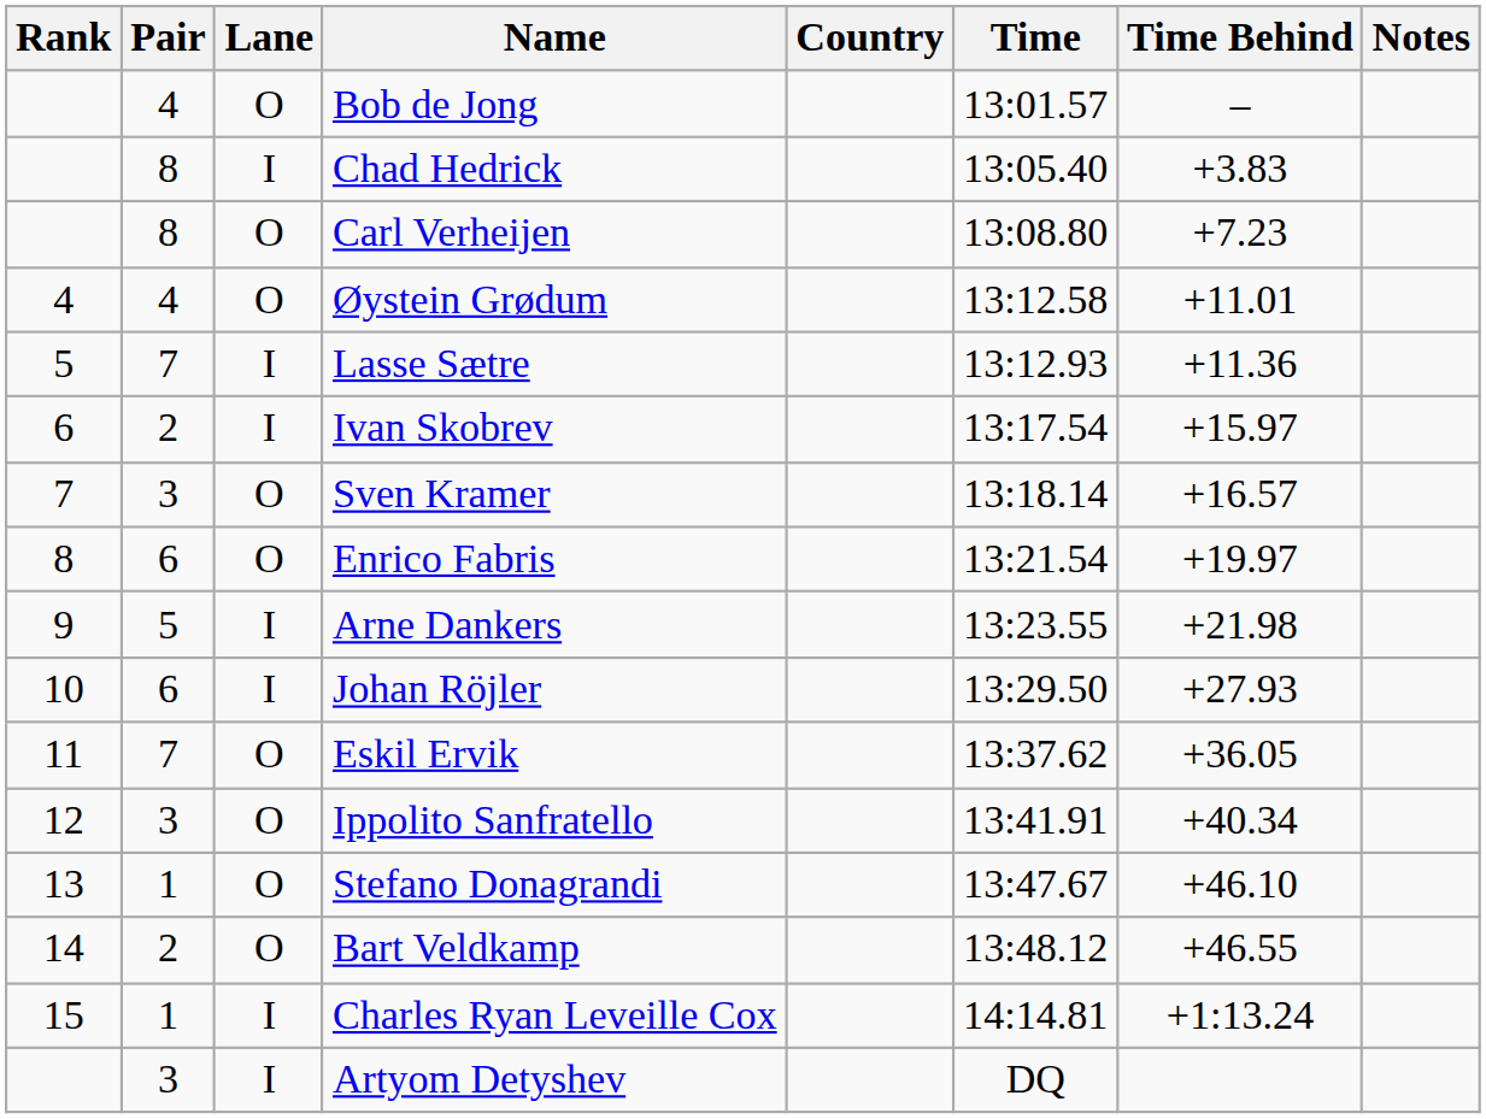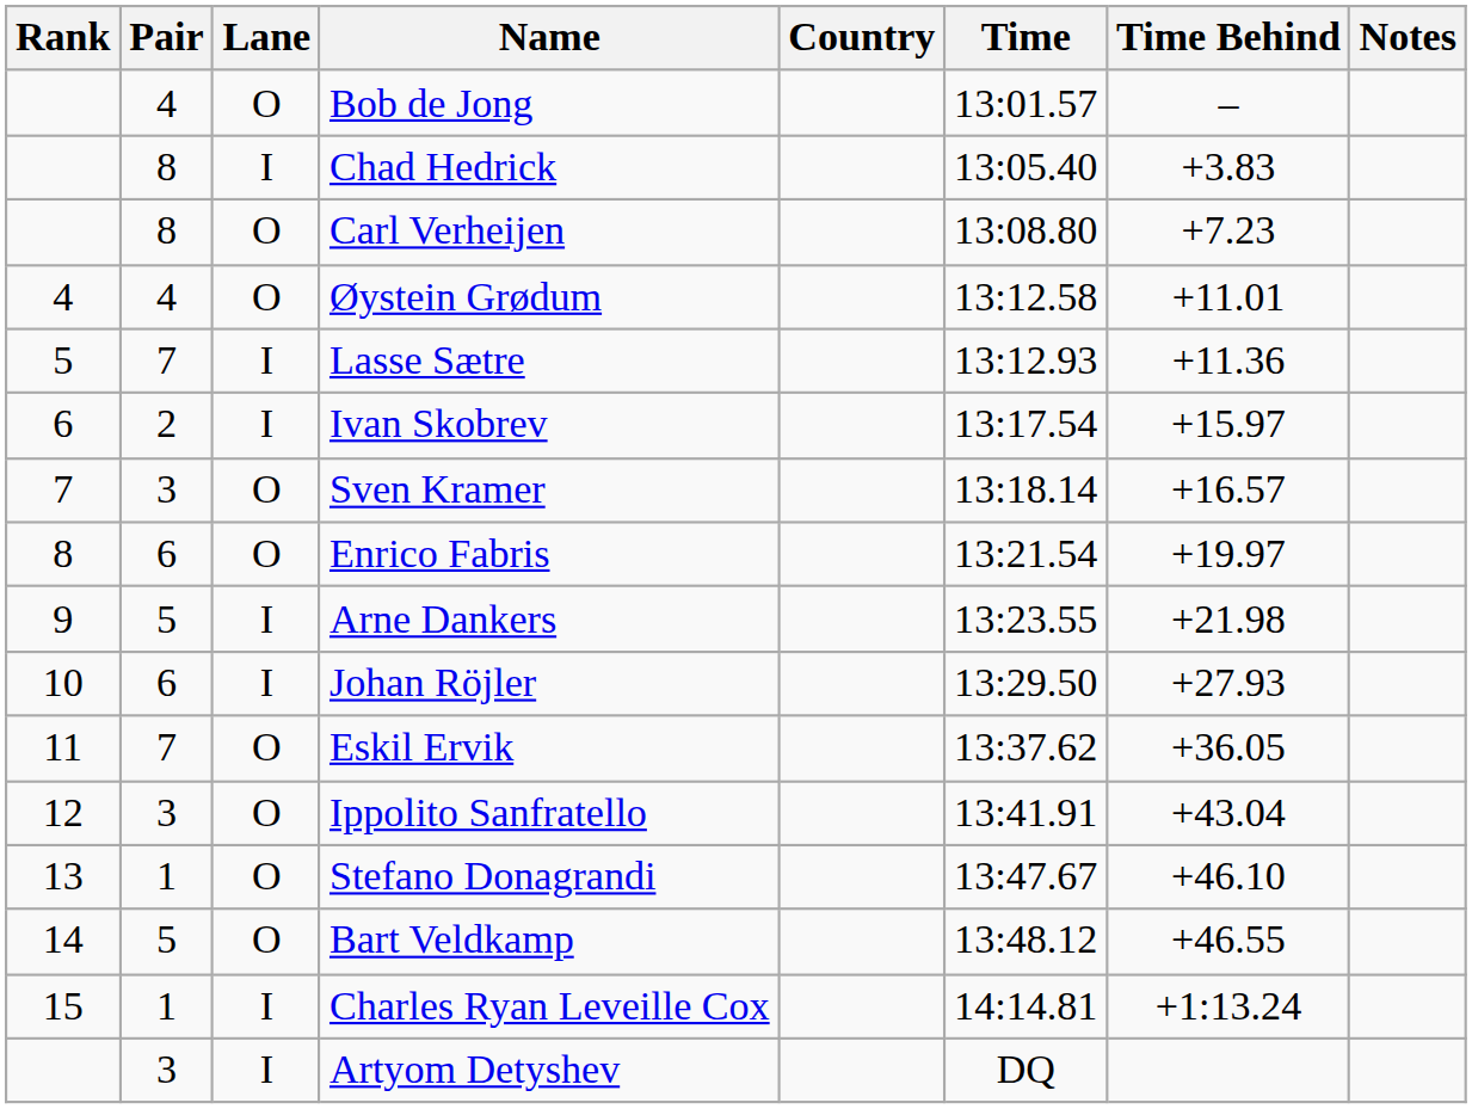Ippolito Sanfratello | Time Behind: +40.34 -> +43.04
Bart Veldkamp | Pair: 2 -> 5
